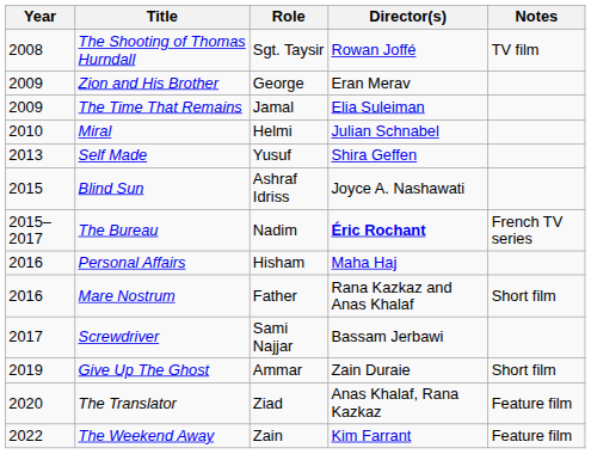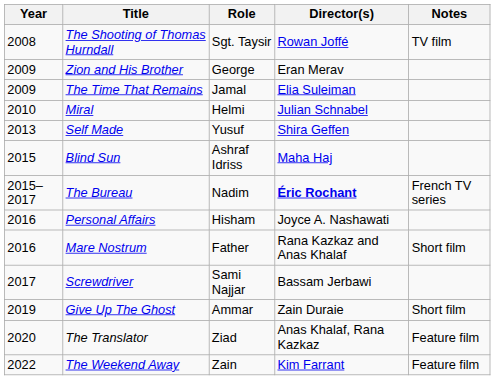Blind Sun | Director(s): Joyce A. Nashawati -> Maha Haj
Personal Affairs | Director(s): Maha Haj -> Joyce A. Nashawati
